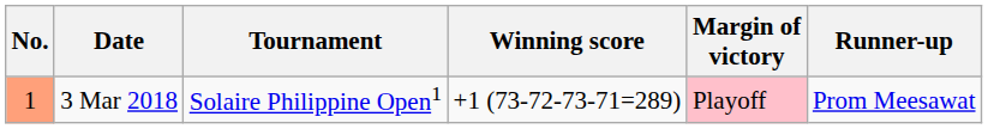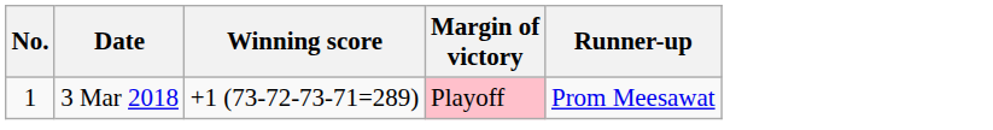- column: Tournament | Solaire Philippine Open1
3 Mar 2018 | No.: lightsalmon background -> no background
